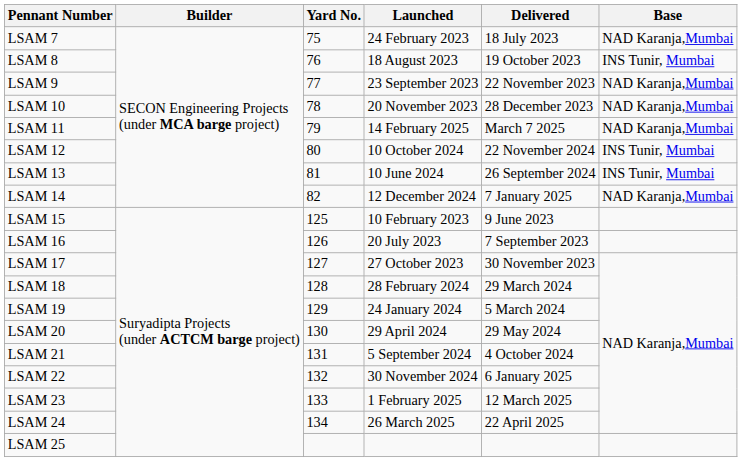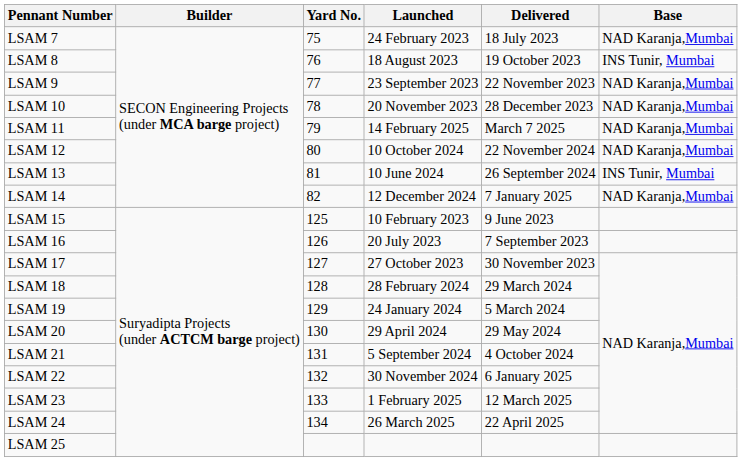LSAM 12 | Base: INS Tunir, Mumbai -> NAD Karanja,Mumbai
